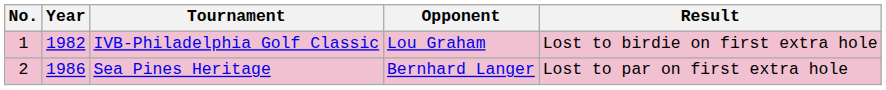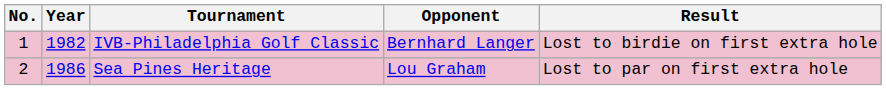IVB-Philadelphia Golf Classic | Opponent: Lou Graham -> Bernhard Langer
Sea Pines Heritage | Opponent: Bernhard Langer -> Lou Graham
